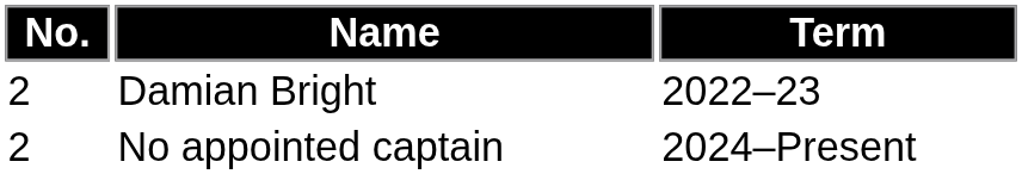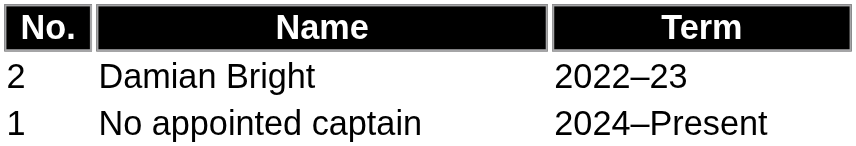No appointed captain | No.: 2 -> 1
